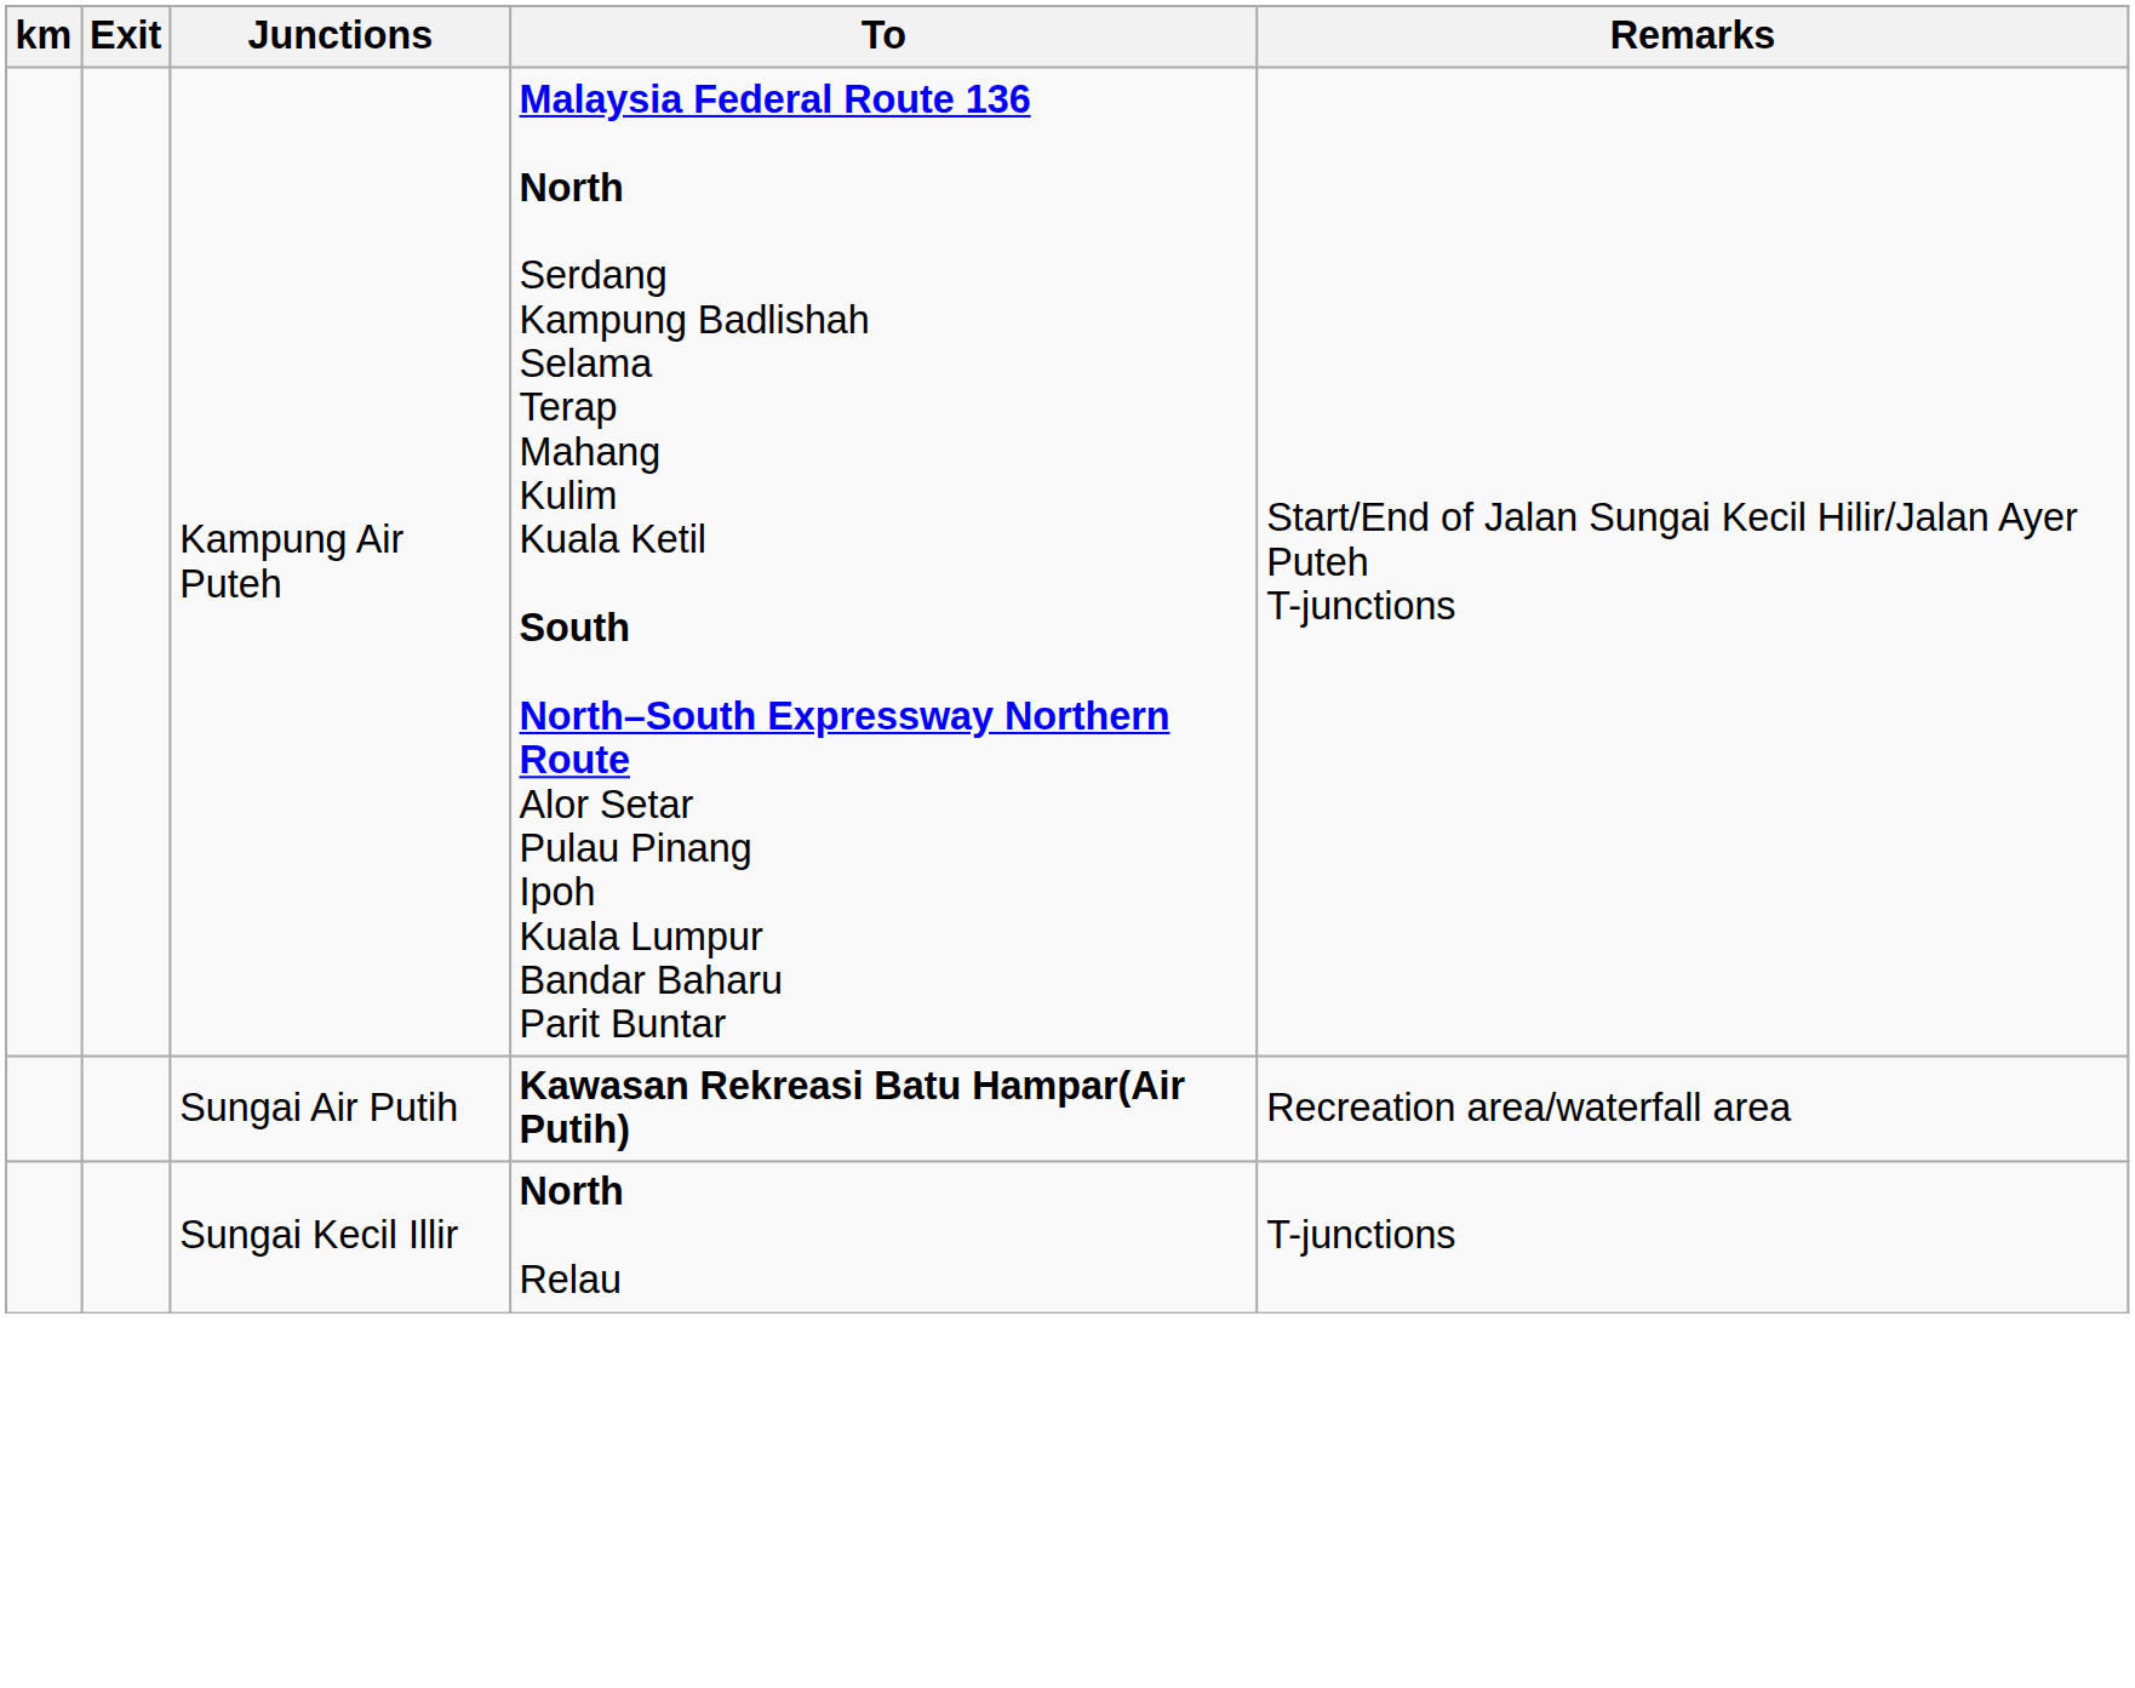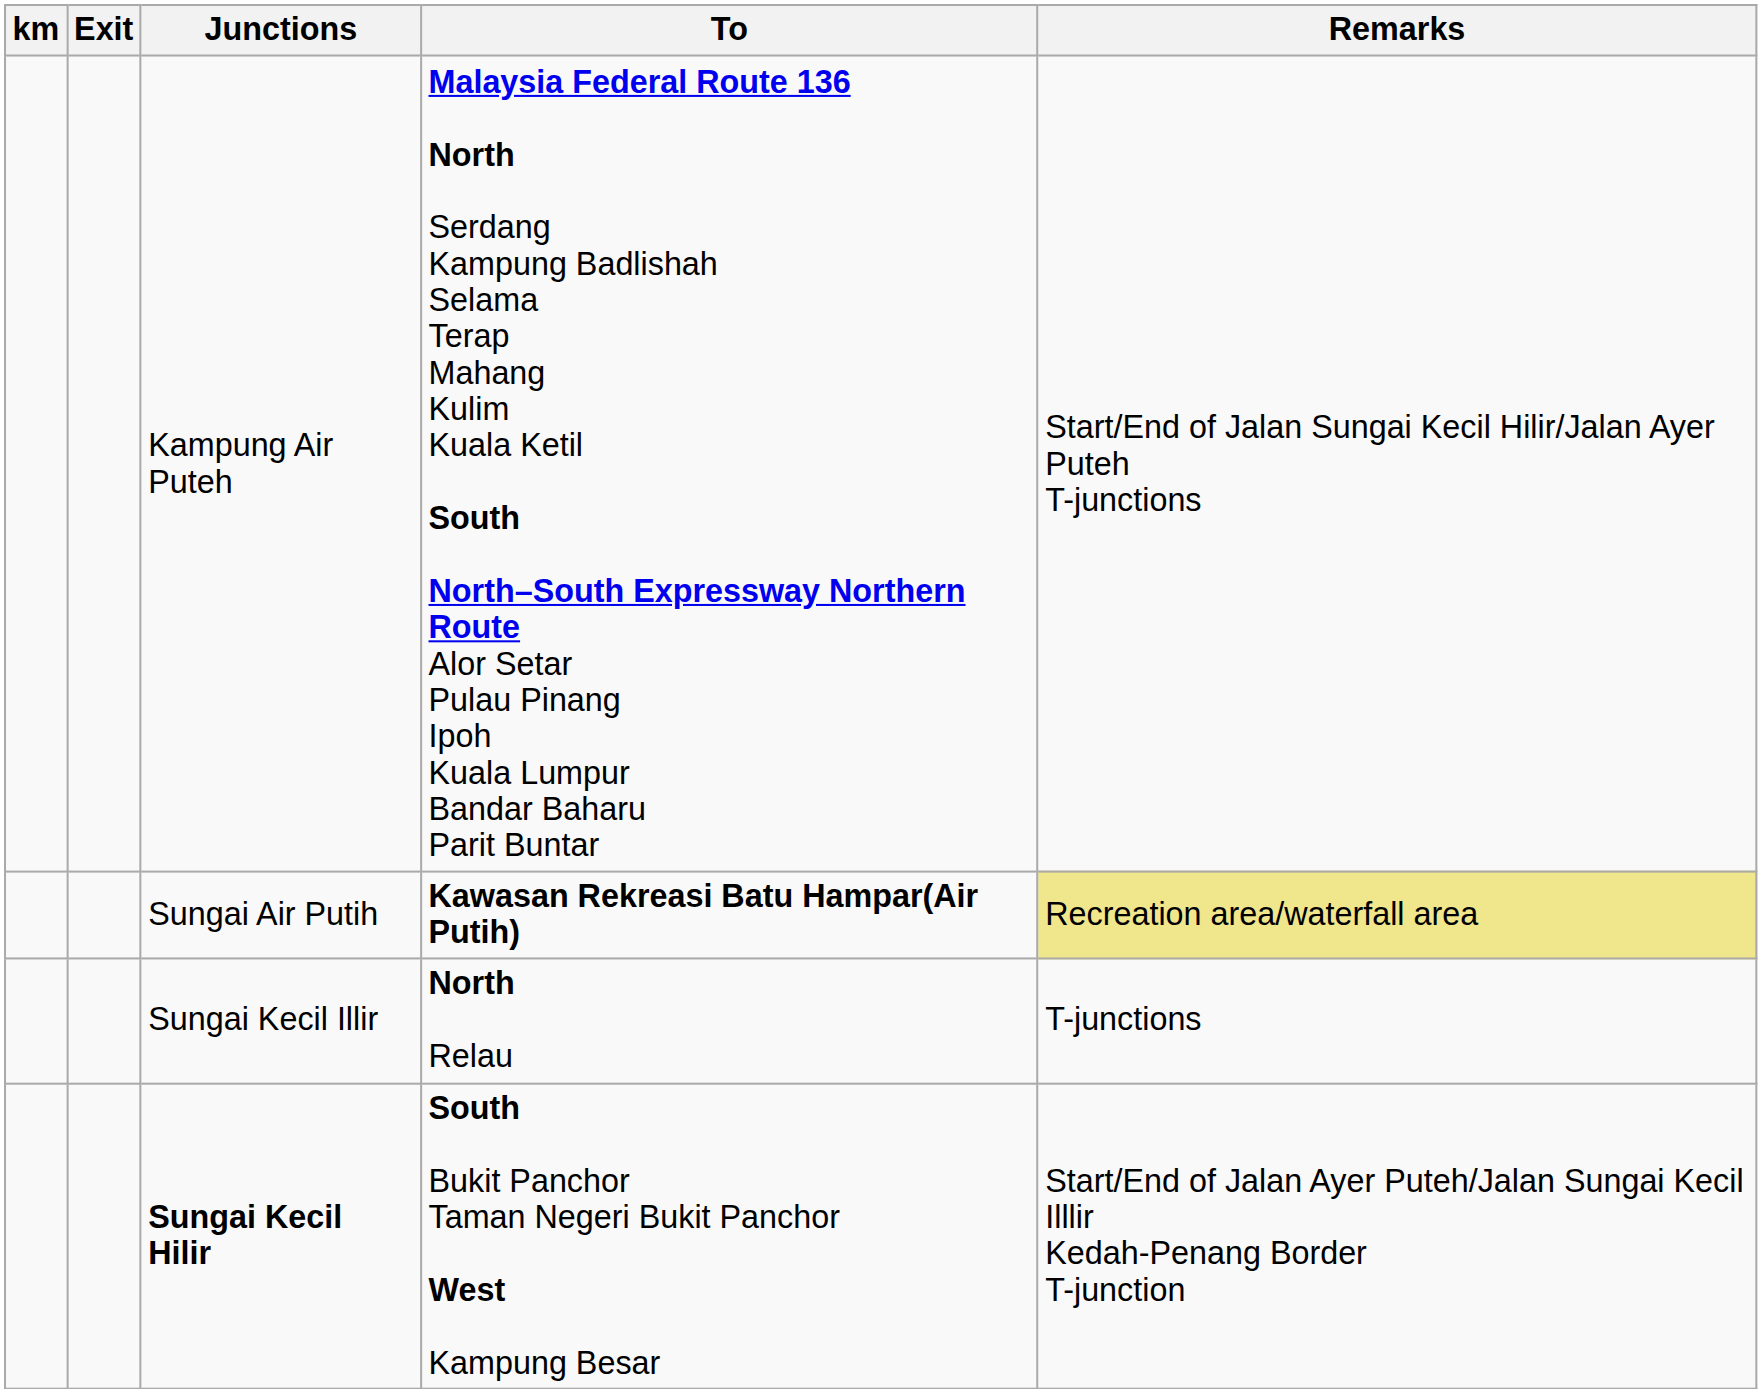Sungai Air Putih | Remarks: no background -> khaki background
+ row: Sungai Kecil Hilir | South Bukit Panchor Taman Negeri Bukit Panchor West Kampung Besar | Start/End of Jalan Ayer Puteh/Jalan Sungai Kecil Illlir Kedah-Penang Border T-junction
